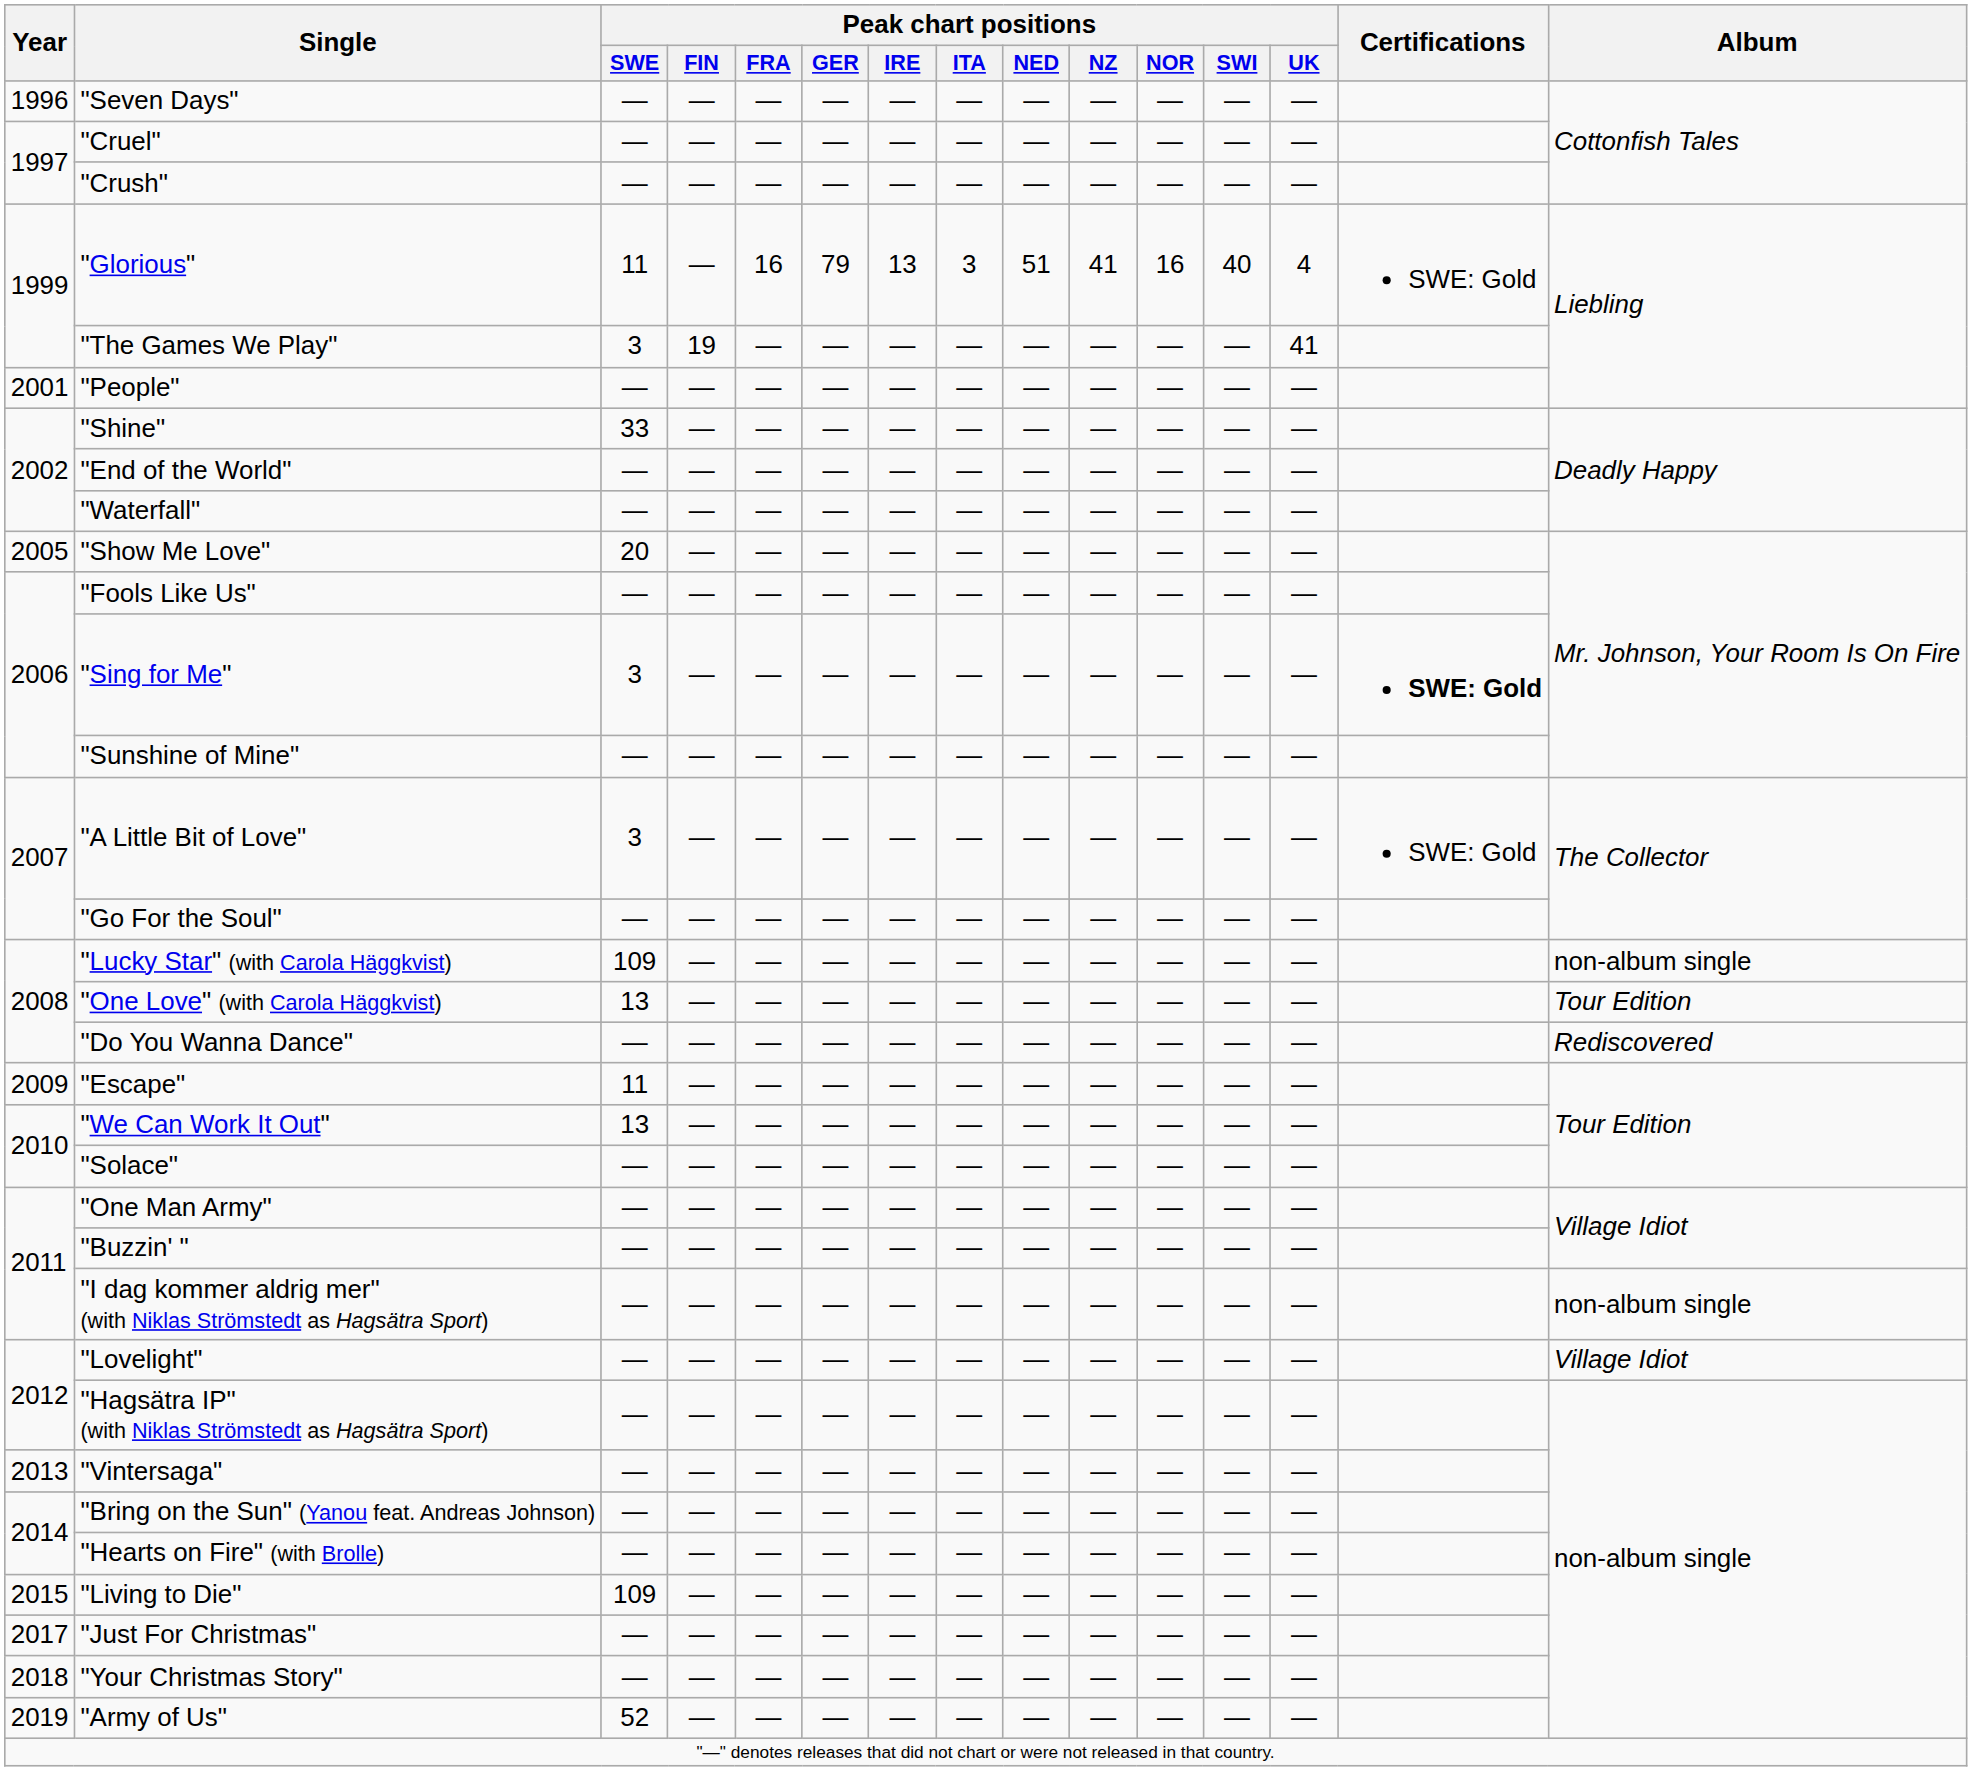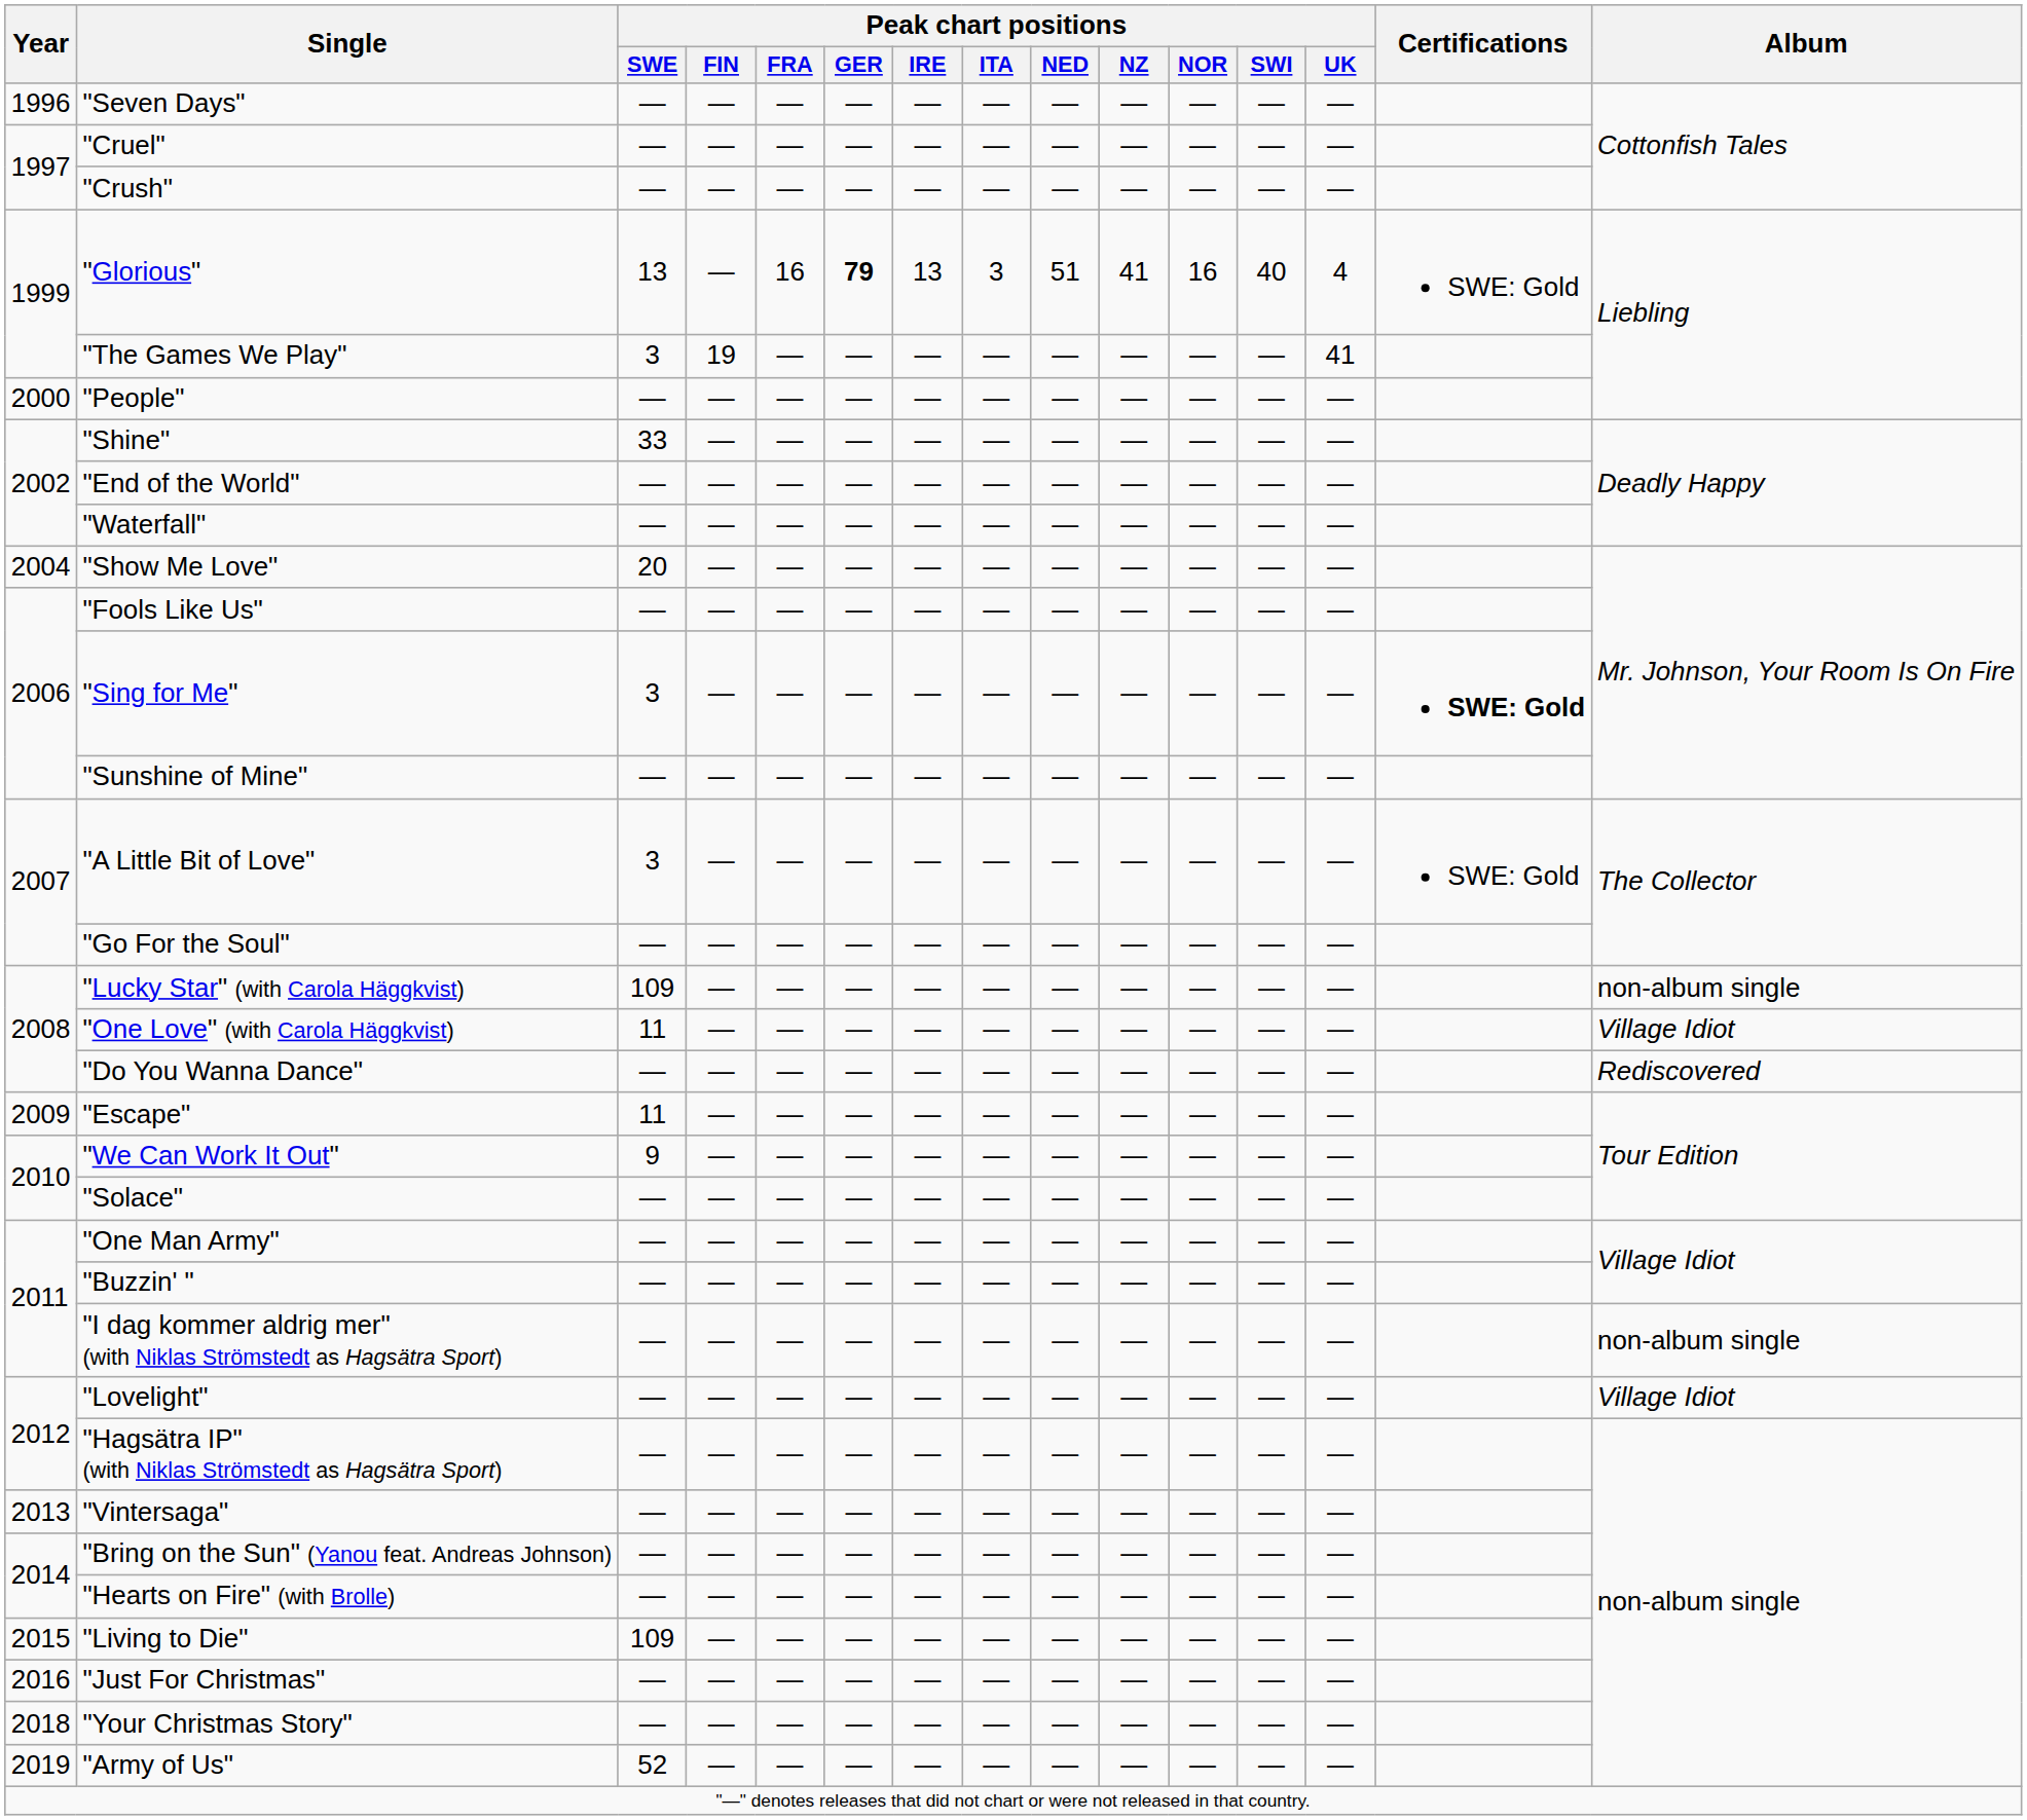"Glorious" | Peak chart positions / SWE: 11 -> 13
"Glorious" | Peak chart positions / GER: normal -> bold
"People" | Year: 2001 -> 2000
"Show Me Love" | Year: 2005 -> 2004
"One Love" (with Carola Häggkvist) | Peak chart positions / SWE: 13 -> 11
"One Love" (with Carola Häggkvist) | Album: Tour Edition -> Village Idiot
"We Can Work It Out" | Peak chart positions / SWE: 13 -> 9
"Just For Christmas" | Year: 2017 -> 2016
